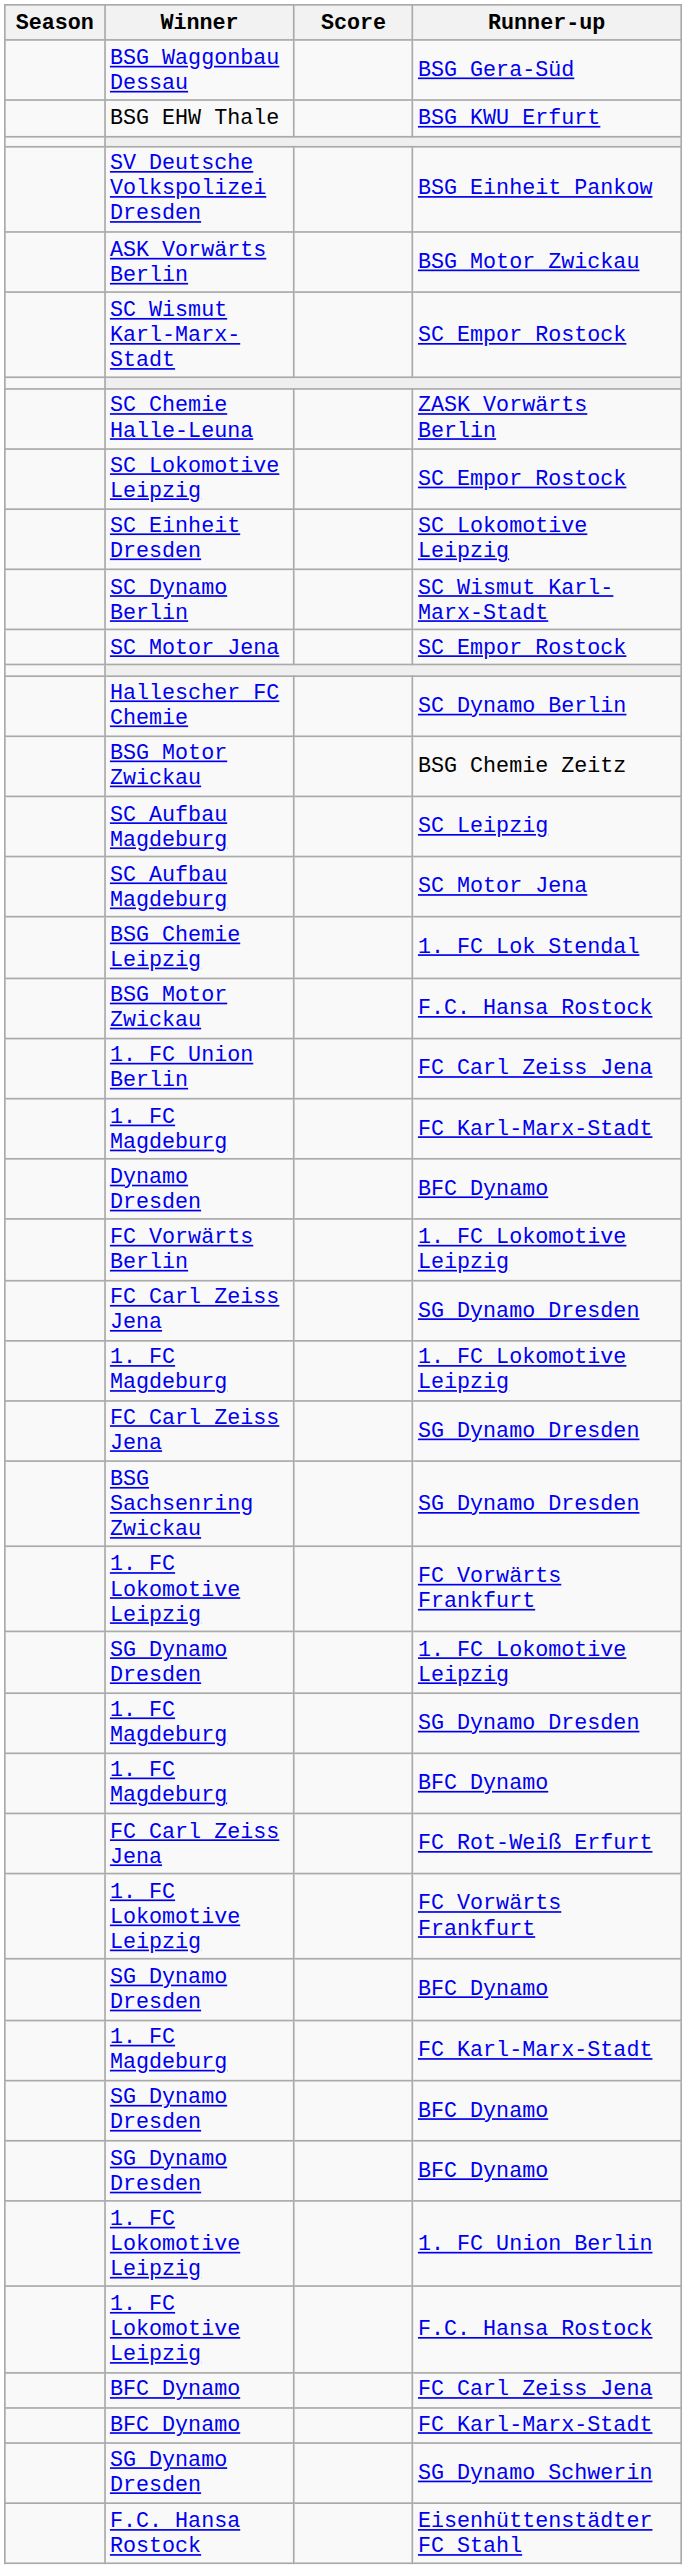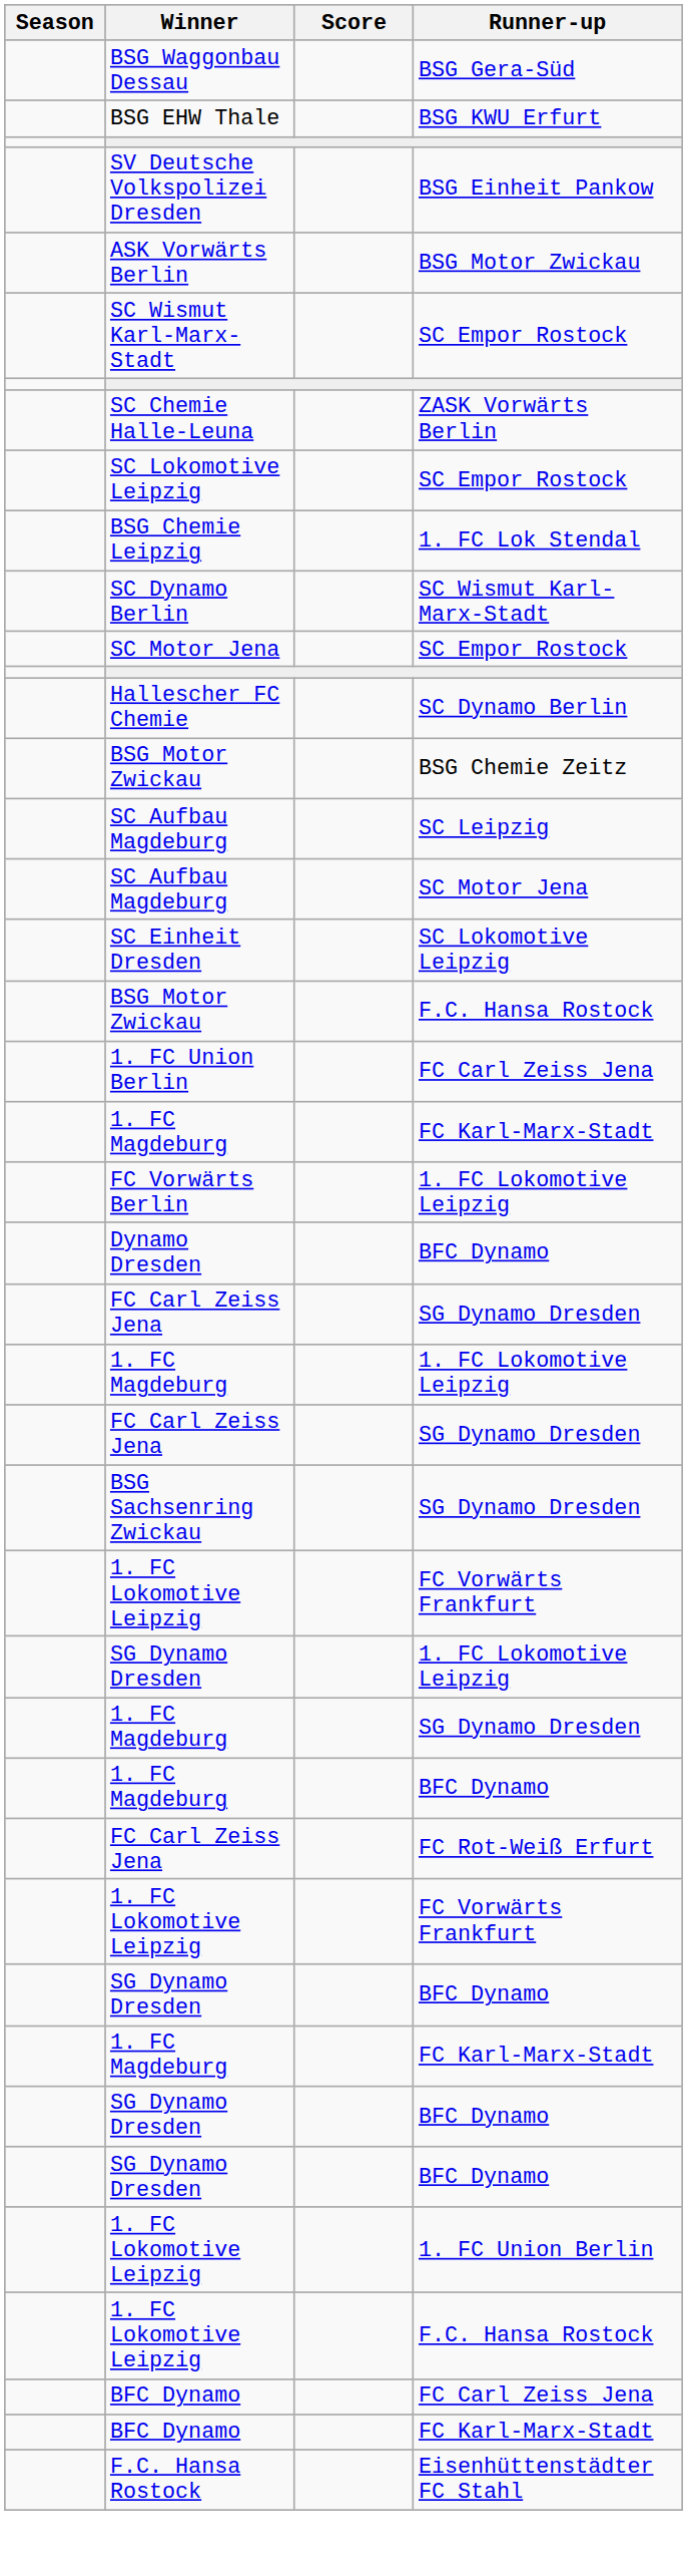rows swapped: SC Einheit Dresden <-> BSG Chemie Leipzig
rows swapped: FC Vorwärts Berlin <-> Dynamo Dresden
- row: SG Dynamo Dresden | SG Dynamo Schwerin
